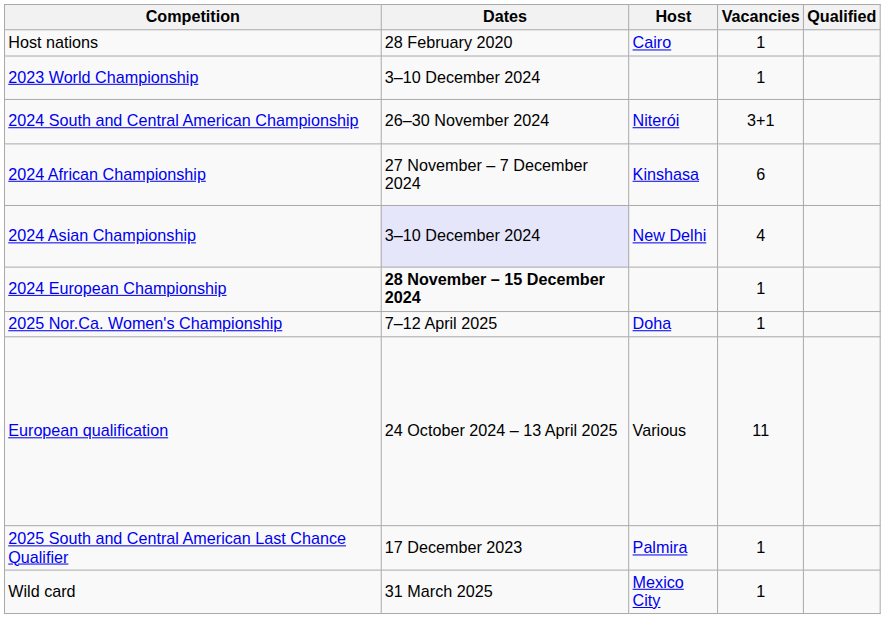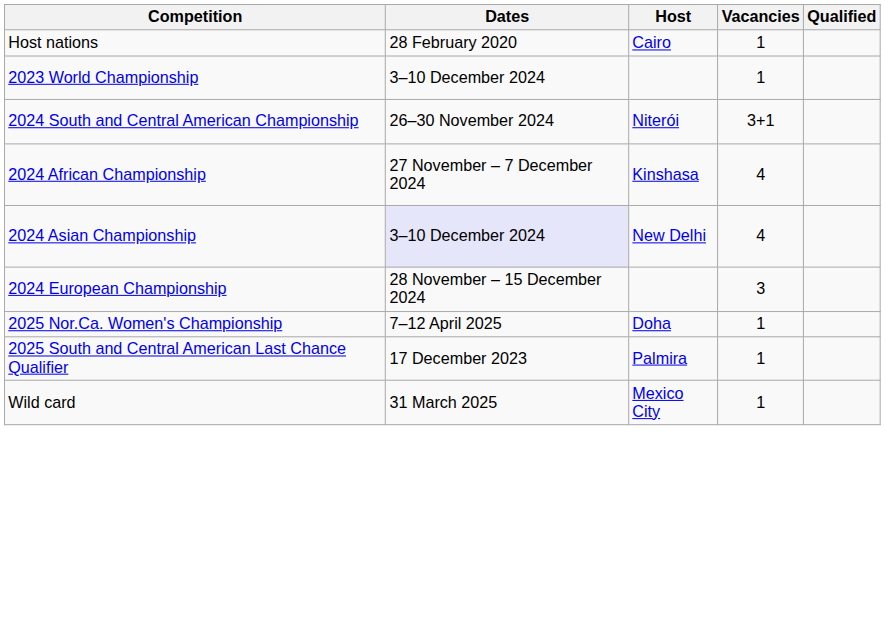2024 African Championship | Vacancies: 6 -> 4
2024 European Championship | Dates: bold -> normal
2024 European Championship | Vacancies: 1 -> 3
- row: European qualification | 24 October 2024 – 13 April 2025 | Various | 11
